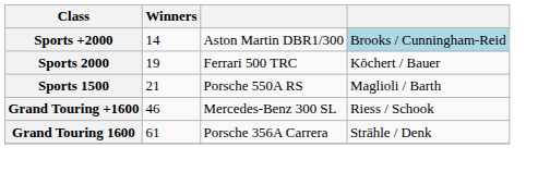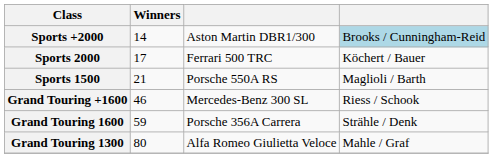Sports 2000 | Winners: 19 -> 17
Grand Touring 1600 | Winners: 61 -> 59
+ row: Grand Touring 1300 | 80 | Alfa Romeo Giulietta Veloce | Mahle / Graf
